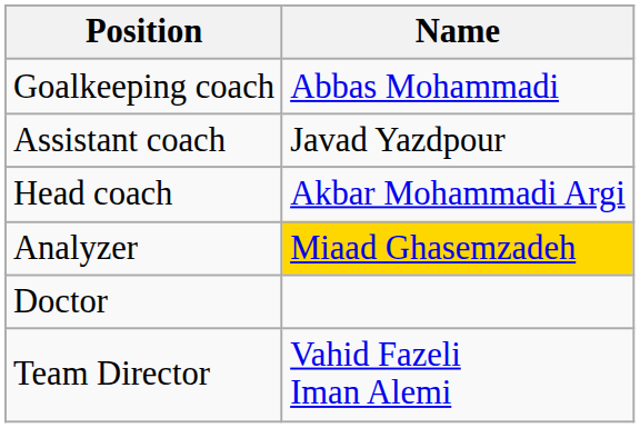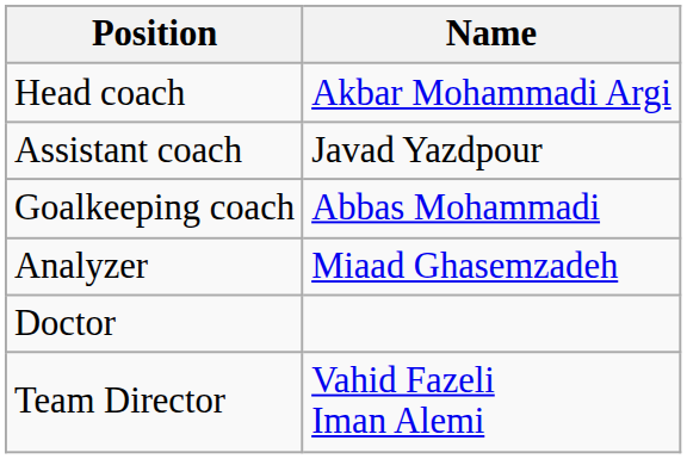rows swapped: Head coach <-> Goalkeeping coach
Analyzer | Name: gold background -> no background
